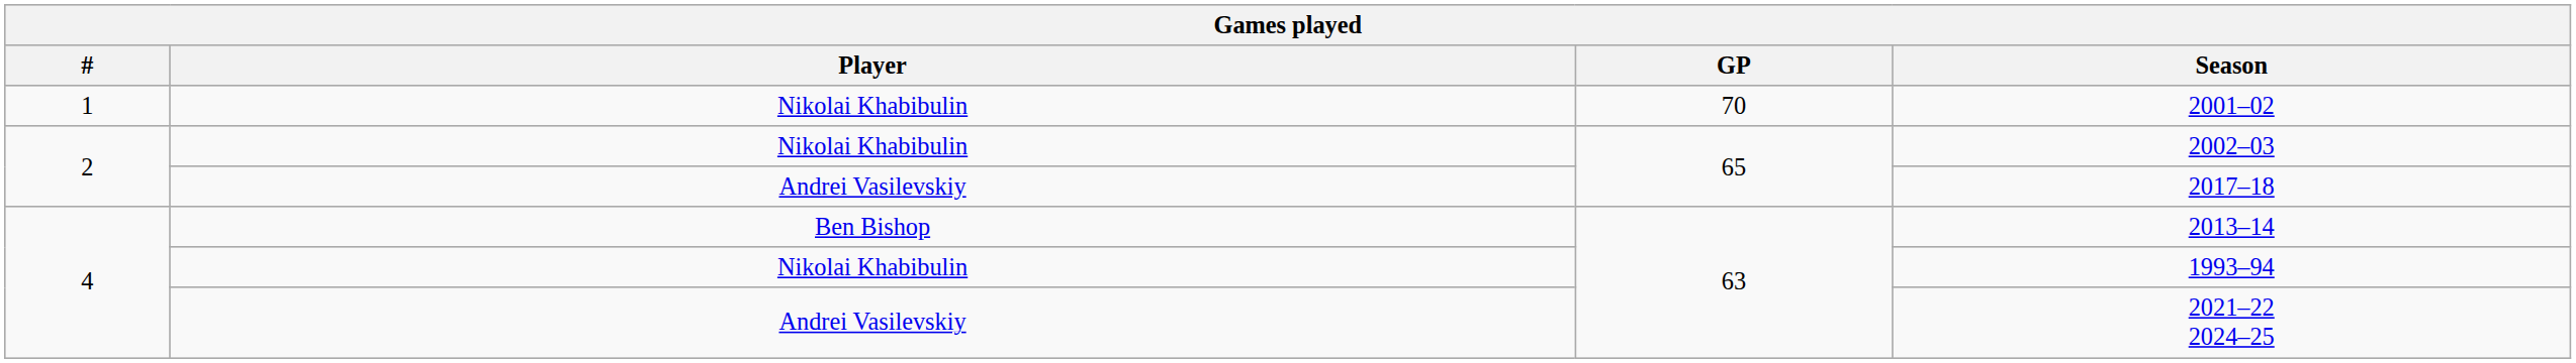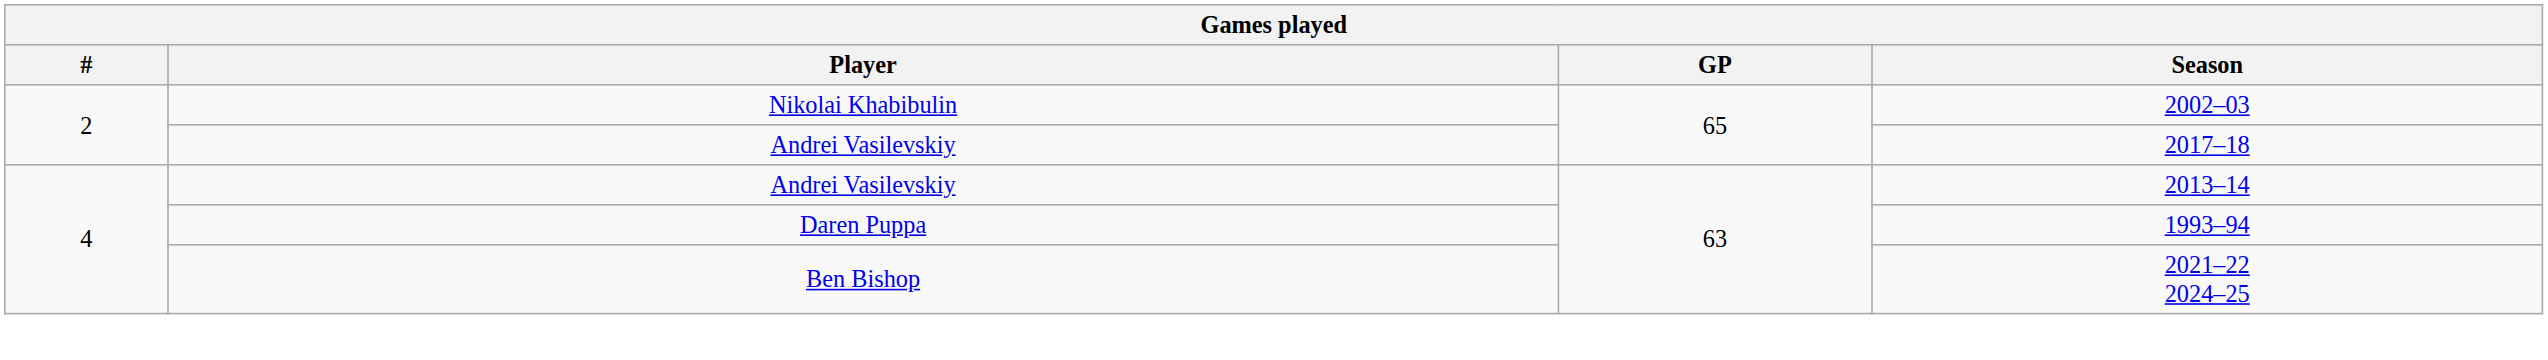- row: 1 | Nikolai Khabibulin | 70 | 2001–02
2013–14 | Player: Ben Bishop -> Andrei Vasilevskiy
1993–94 | Player: Nikolai Khabibulin -> Daren Puppa
2021–22 2024–25 | Player: Andrei Vasilevskiy -> Ben Bishop
